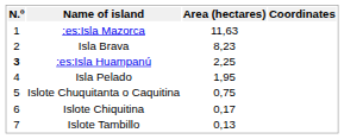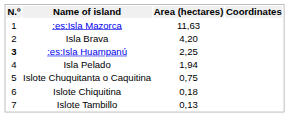Isla Brava | Area (hectares): 8,23 -> 4,20
Isla Pelado | Area (hectares): 1,95 -> 1,94
Islote Chiquitina | Area (hectares): 0,17 -> 0,18
